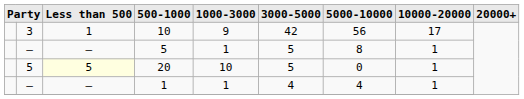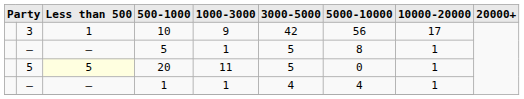20 | 1000-3000: 10 -> 11
